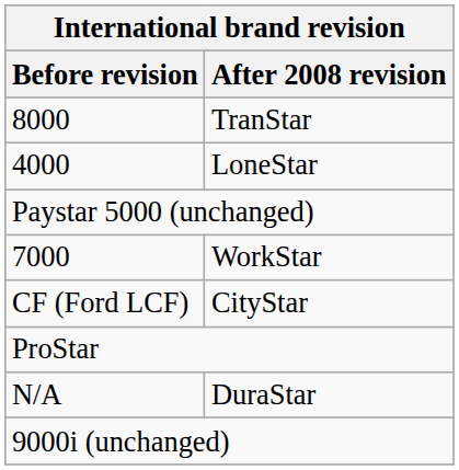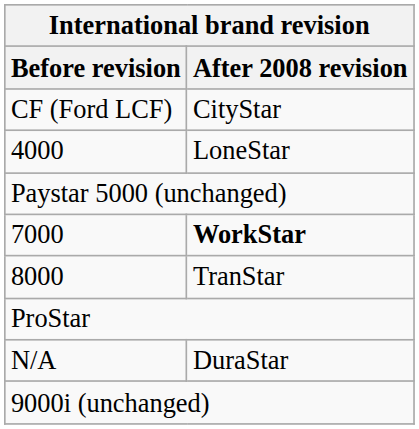rows swapped: CF (Ford LCF) <-> 8000
7000 | After 2008 revision: normal -> bold
